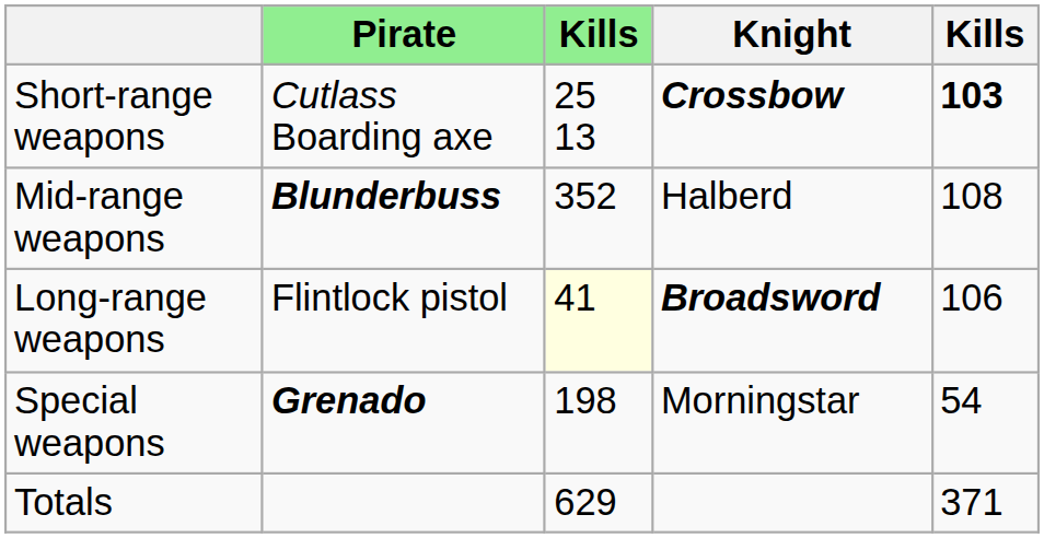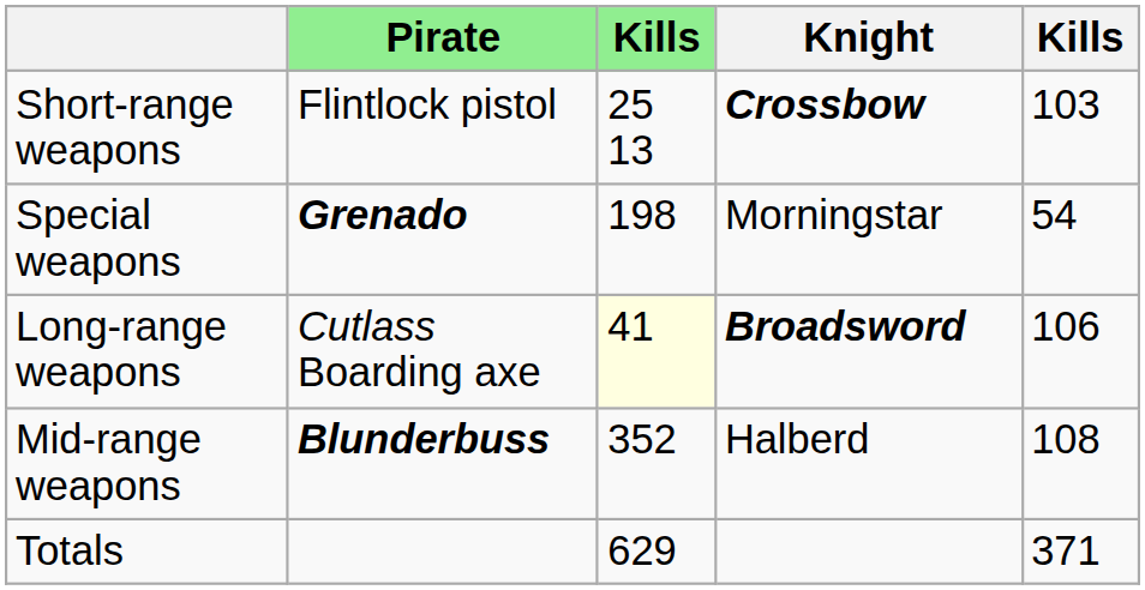Short-range weapons | Pirate: Cutlass Boarding axe -> Flintlock pistol
Short-range weapons | column 5: bold -> normal
rows swapped: Mid-range weapons <-> Special weapons
Long-range weapons | Pirate: Flintlock pistol -> Cutlass Boarding axe
